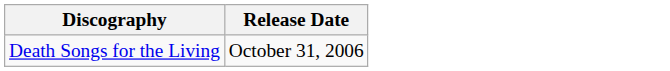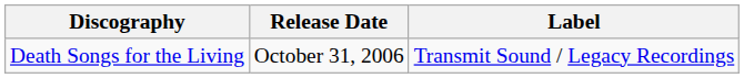+ column: Label | Transmit Sound / Legacy Recordings
